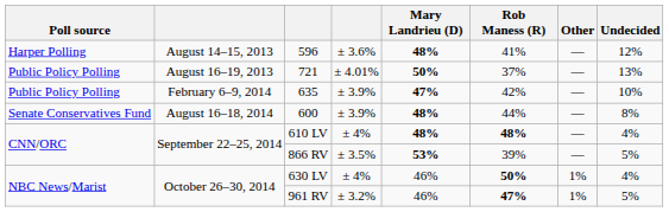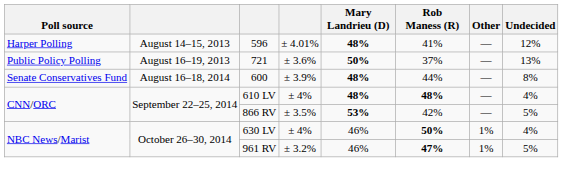596 | column 4: ± 3.6% -> ± 4.01%
721 | column 4: ± 4.01% -> ± 3.6%
- row: Public Policy Polling | February 6–9, 2014 | 635 | ± 3.9% | 47% | 42% | — | 10%
866 RV | Rob Maness (R): 39% -> 42%
